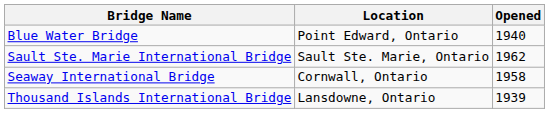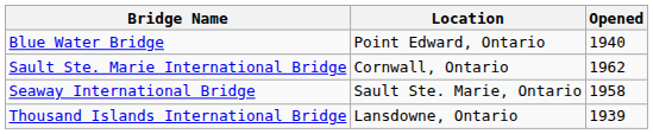Sault Ste. Marie International Bridge | Location: Sault Ste. Marie, Ontario -> Cornwall, Ontario
Seaway International Bridge | Location: Cornwall, Ontario -> Sault Ste. Marie, Ontario
